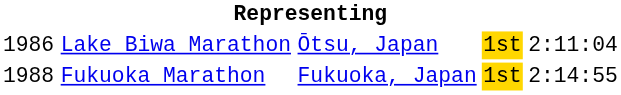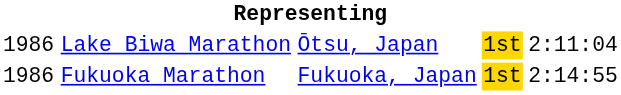Fukuoka Marathon | column 1: 1988 -> 1986
